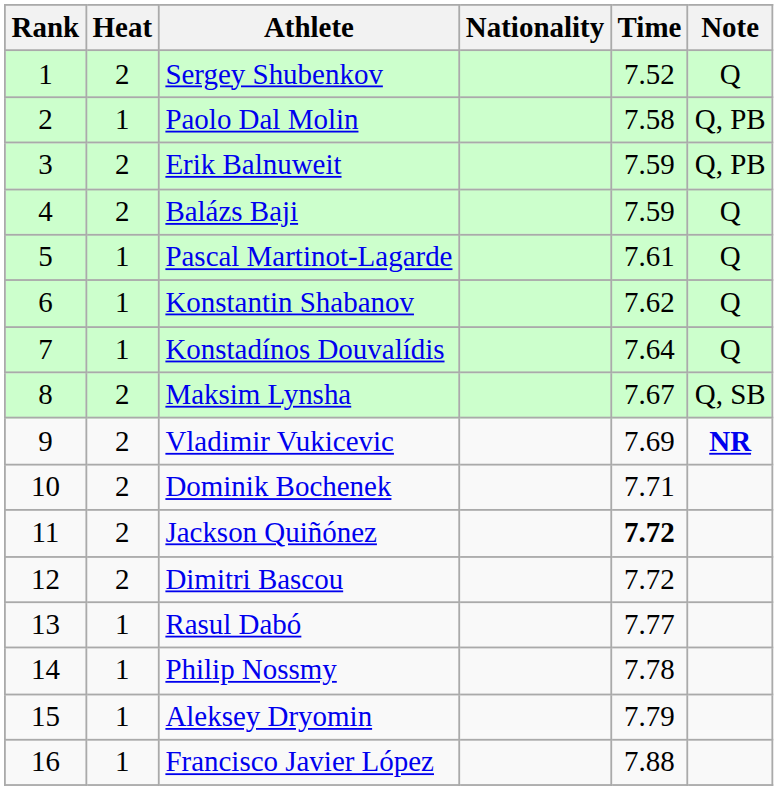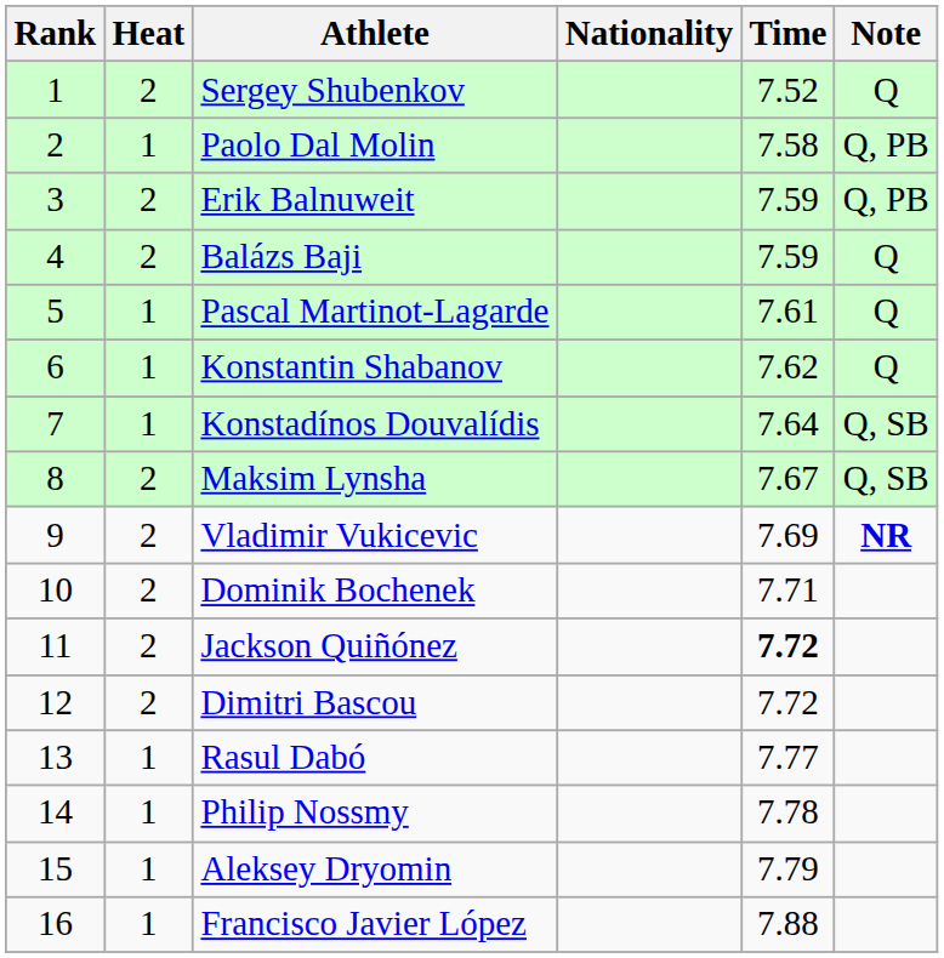Konstadínos Douvalídis | Note: Q -> Q, SB
